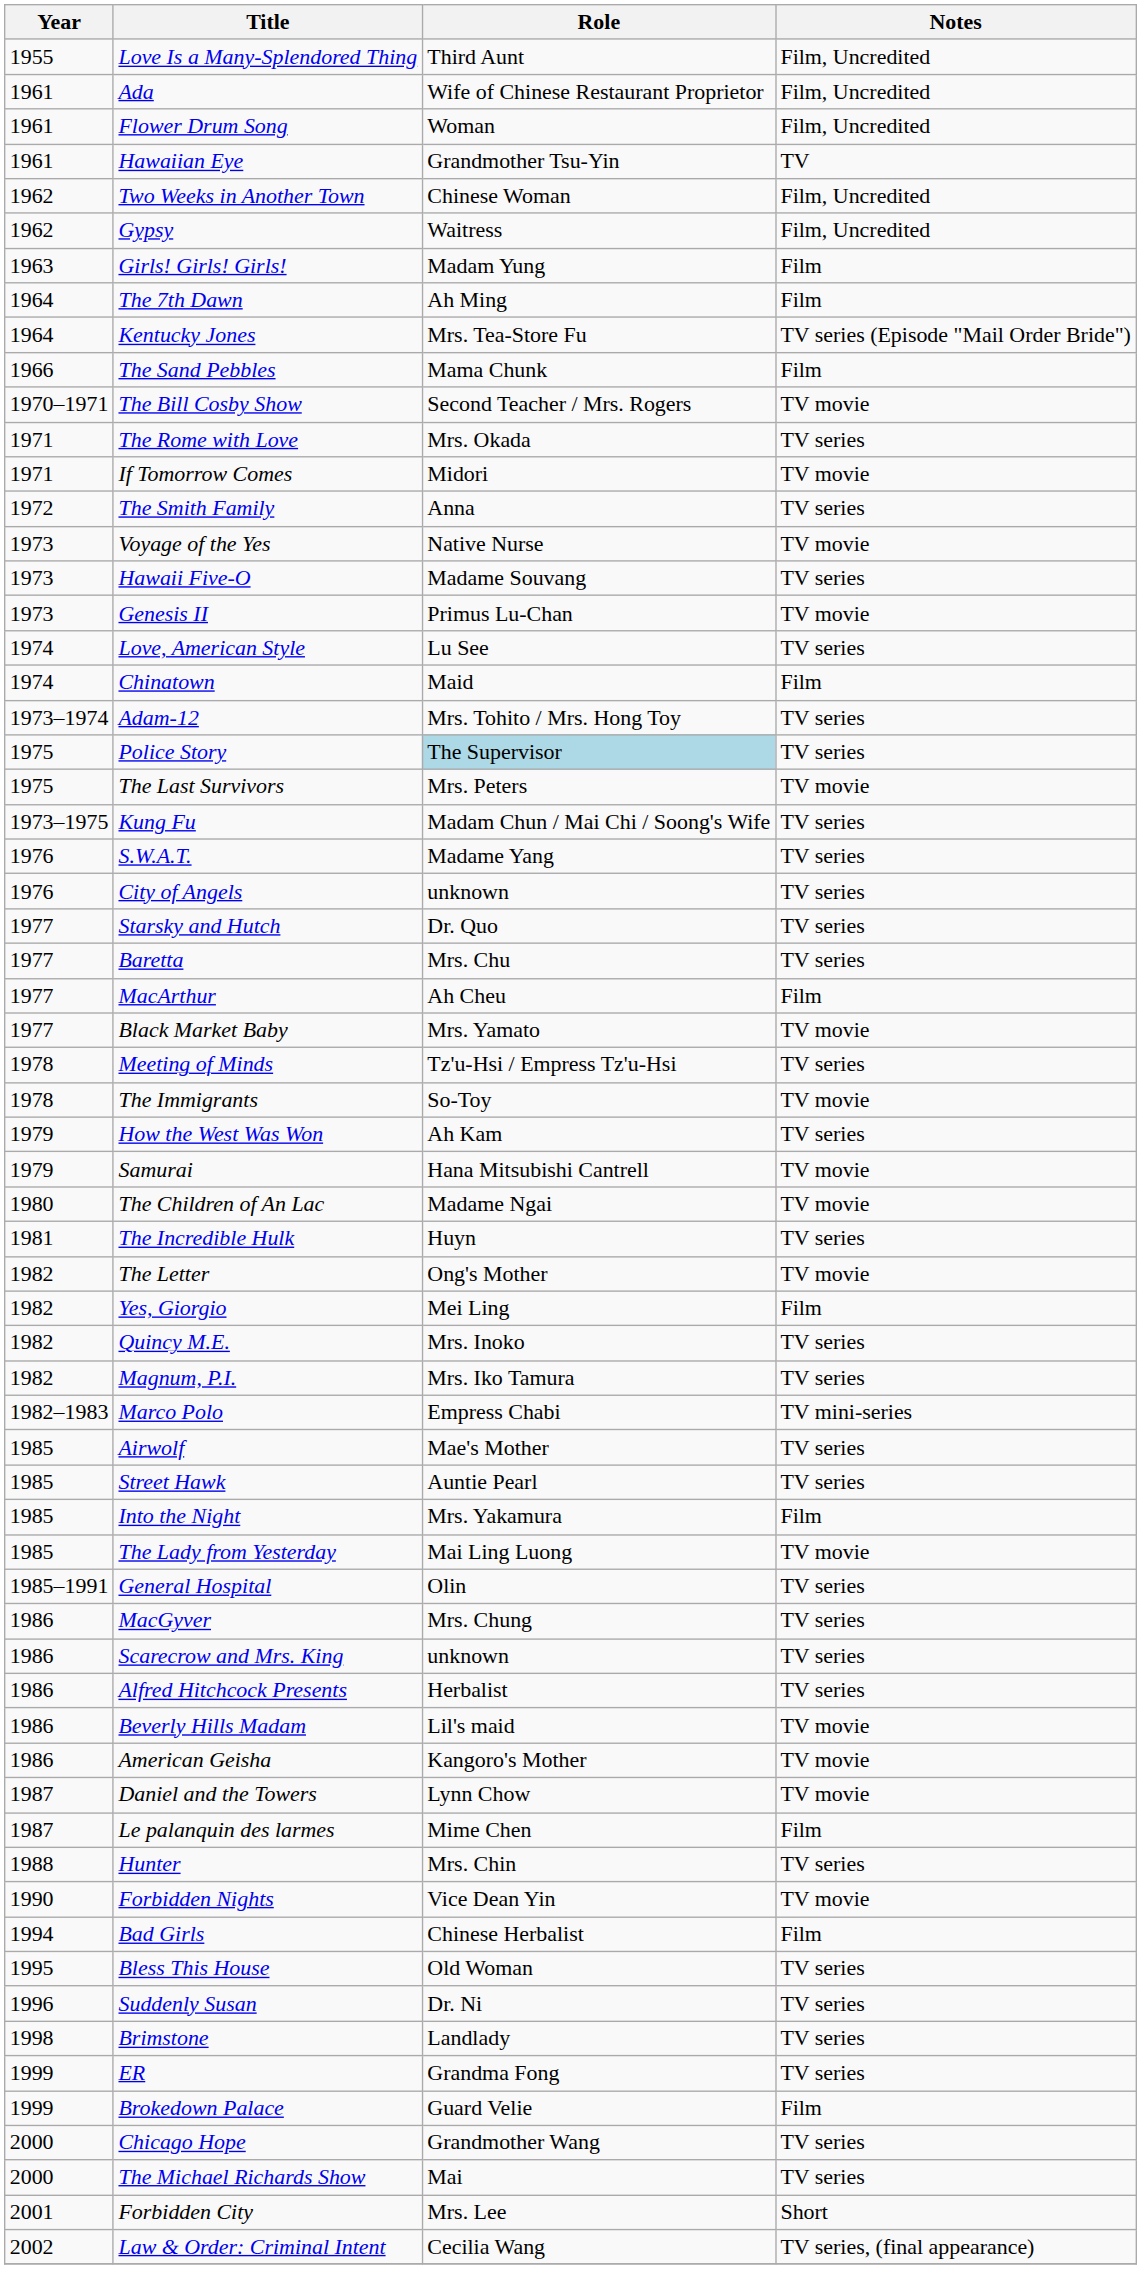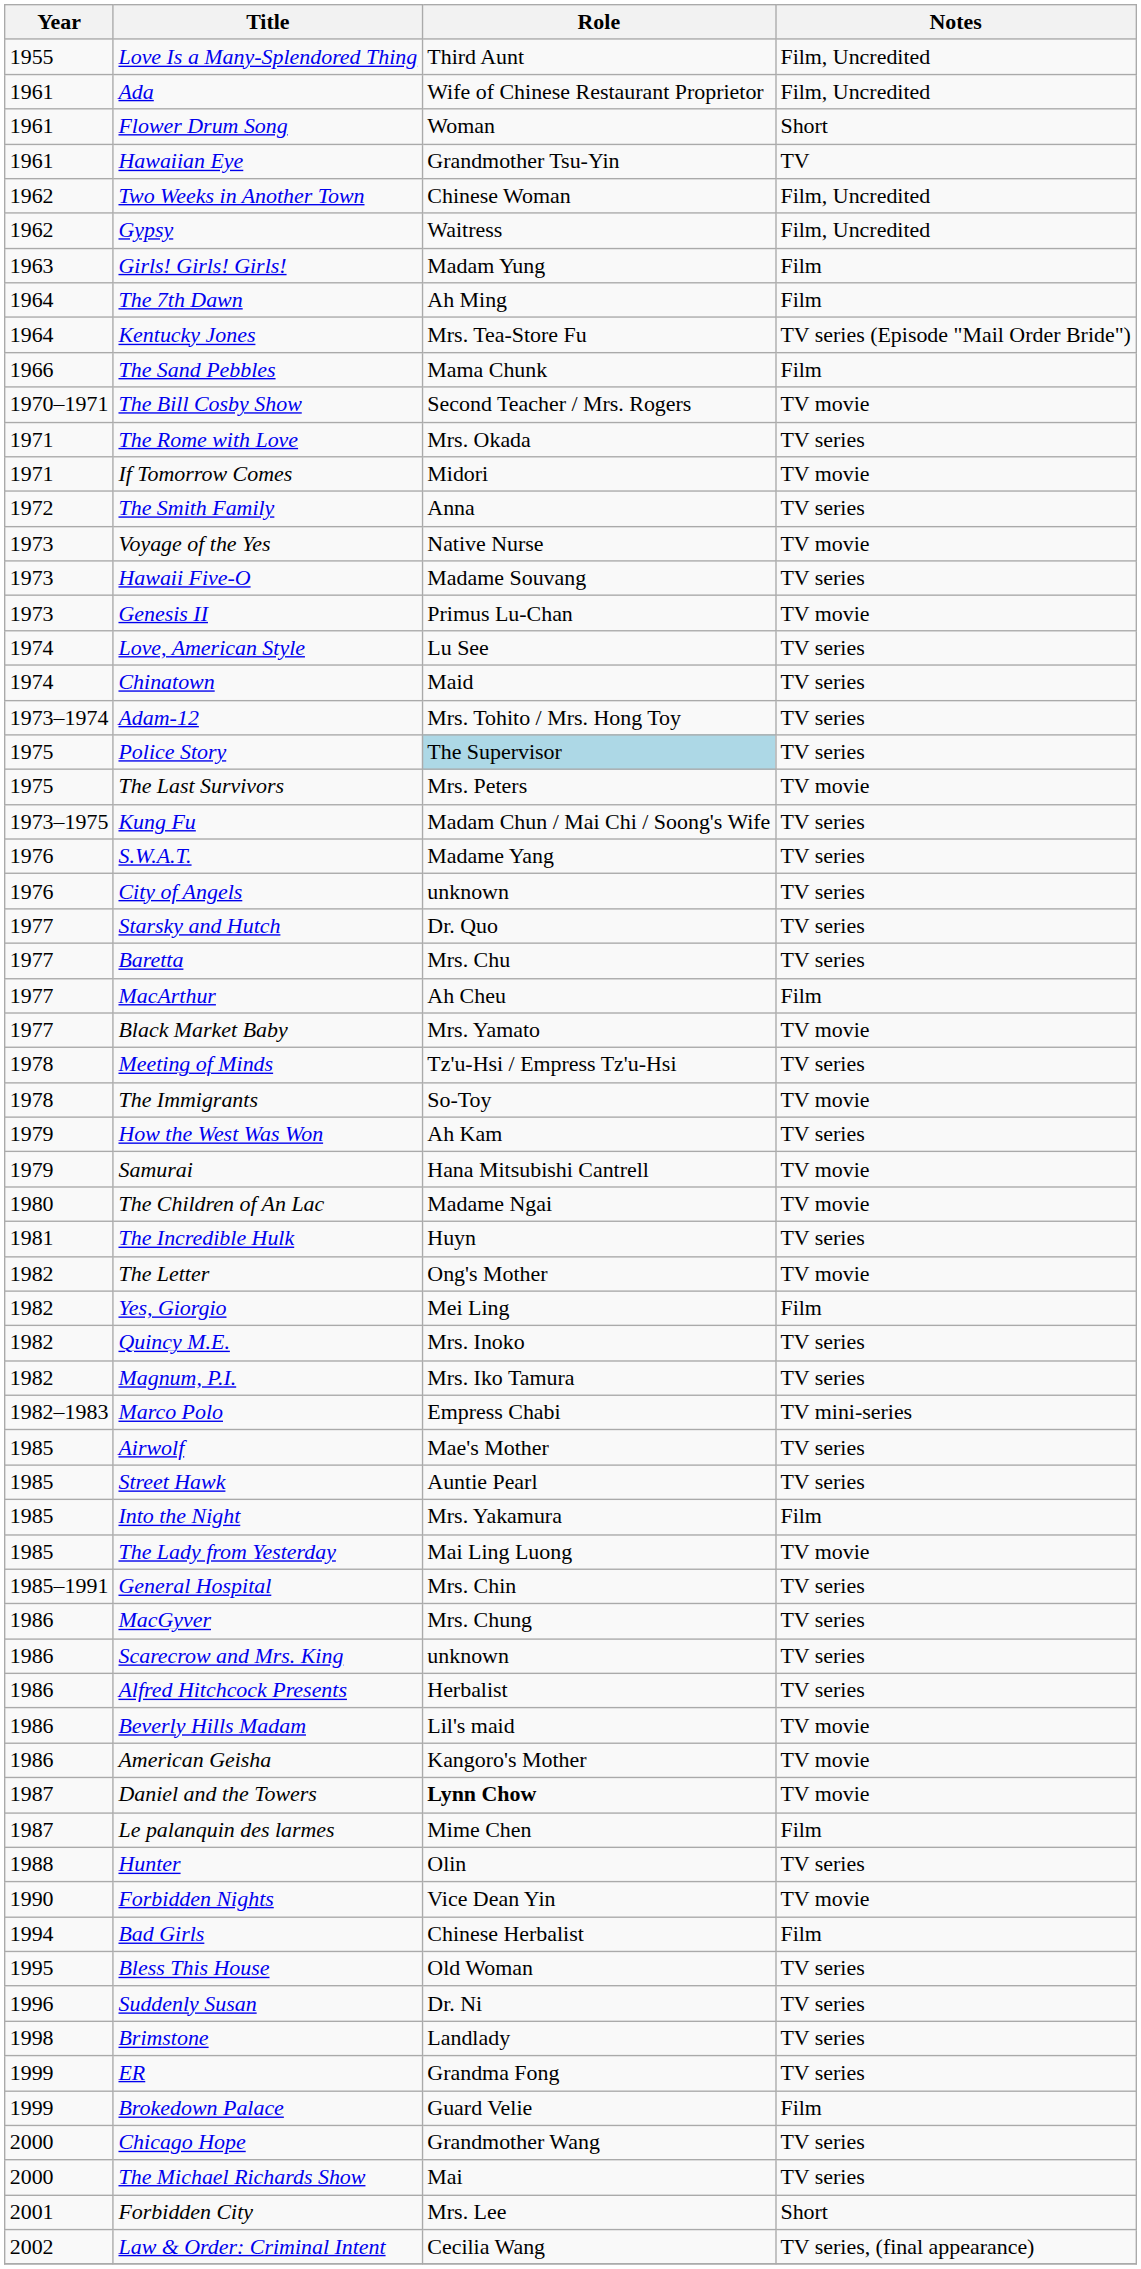Flower Drum Song | Notes: Film, Uncredited -> Short
Chinatown | Notes: Film -> TV series
General Hospital | Role: Olin -> Mrs. Chin
Daniel and the Towers | Role: normal -> bold
Hunter | Role: Mrs. Chin -> Olin
